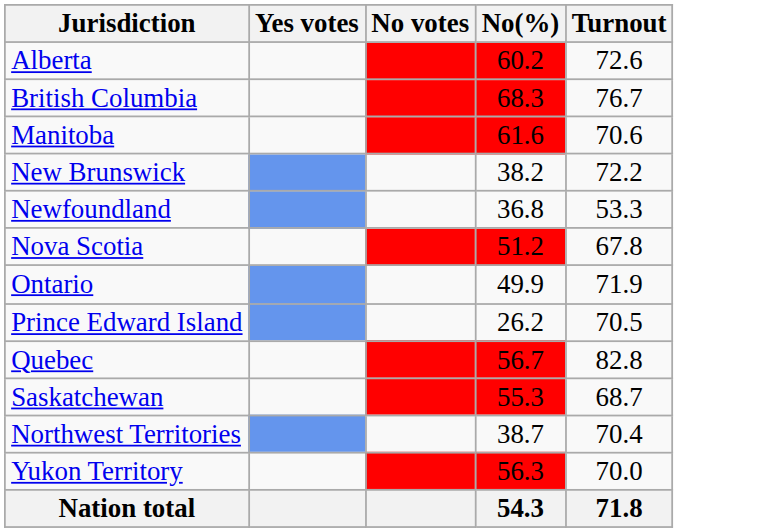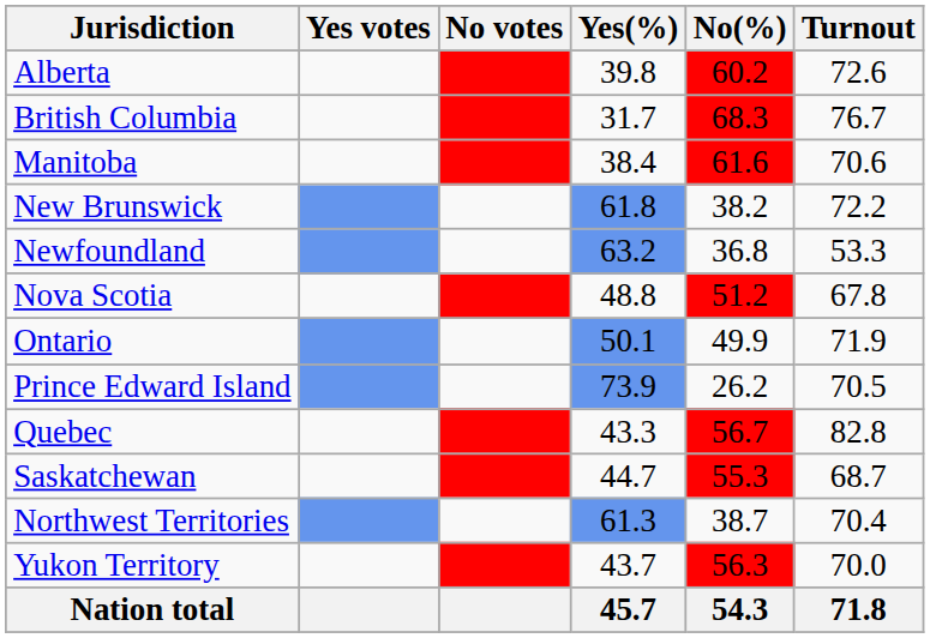+ column: Yes(%) | 39.8 | 31.7 | 38.4 | 61.8 | 63.2 | 48.8 | 50.1 | 73.9 | 43.3 | 44.7 | 61.3 | 43.7 | 45.7
